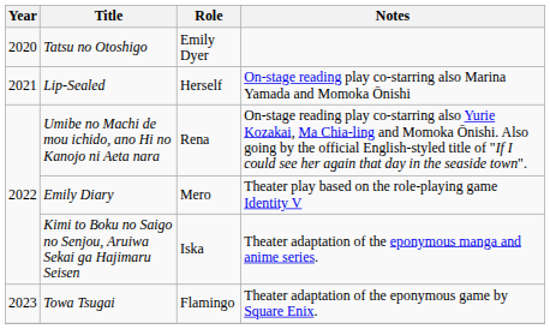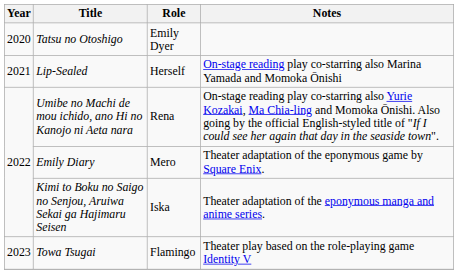Emily Diary | Notes: Theater play based on the role-playing game Identity V -> Theater adaptation of the eponymous game by Square Enix.
Towa Tsugai | Notes: Theater adaptation of the eponymous game by Square Enix. -> Theater play based on the role-playing game Identity V
